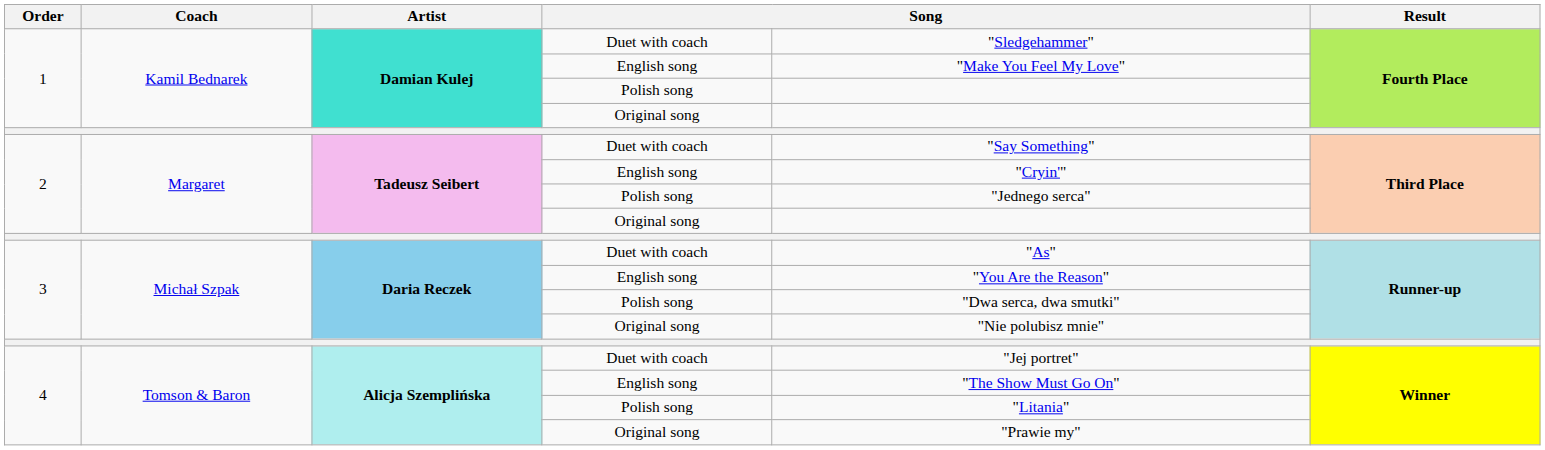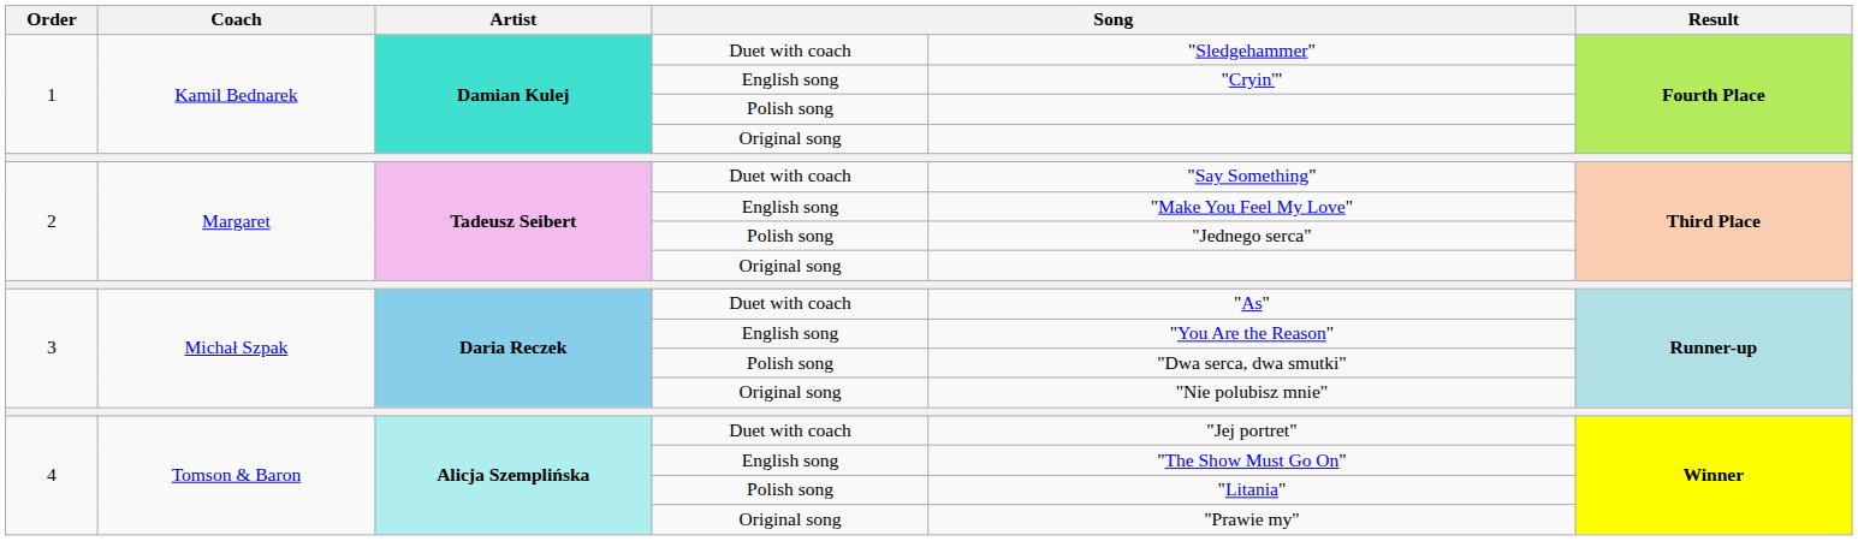1 / English song | column 5: "Make You Feel My Love" -> "Cryin'"
2 / English song | column 5: "Cryin'" -> "Make You Feel My Love"
